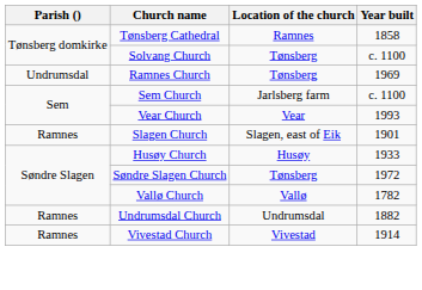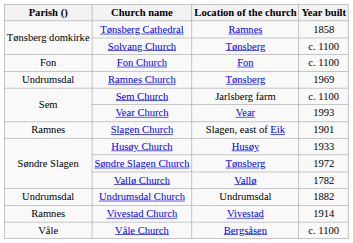+ row: Fon | Fon Church | Fon | c. 1100
Undrumsdal Church | Parish (): Ramnes -> Undrumsdal
+ row: Våle | Våle Church | Bergsåsen | c. 1100
